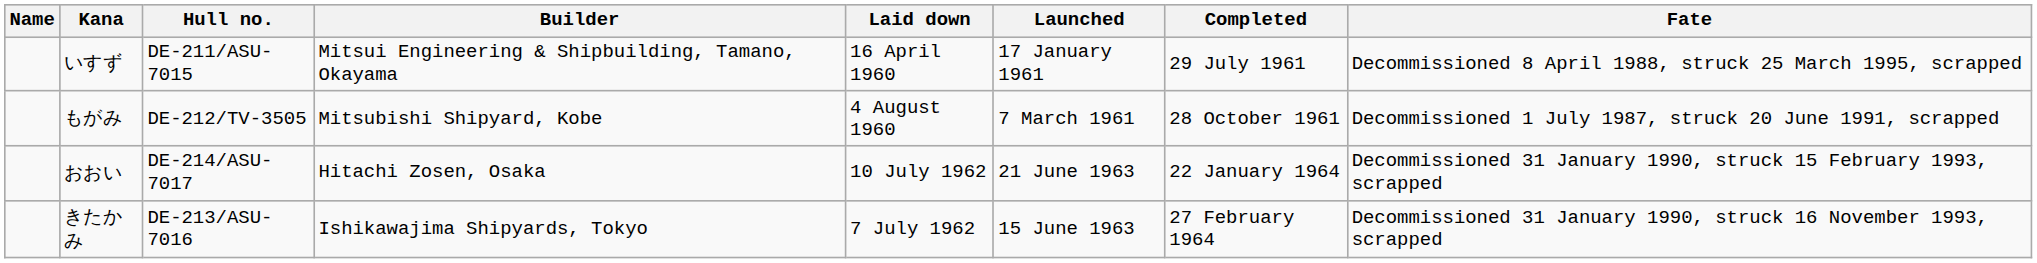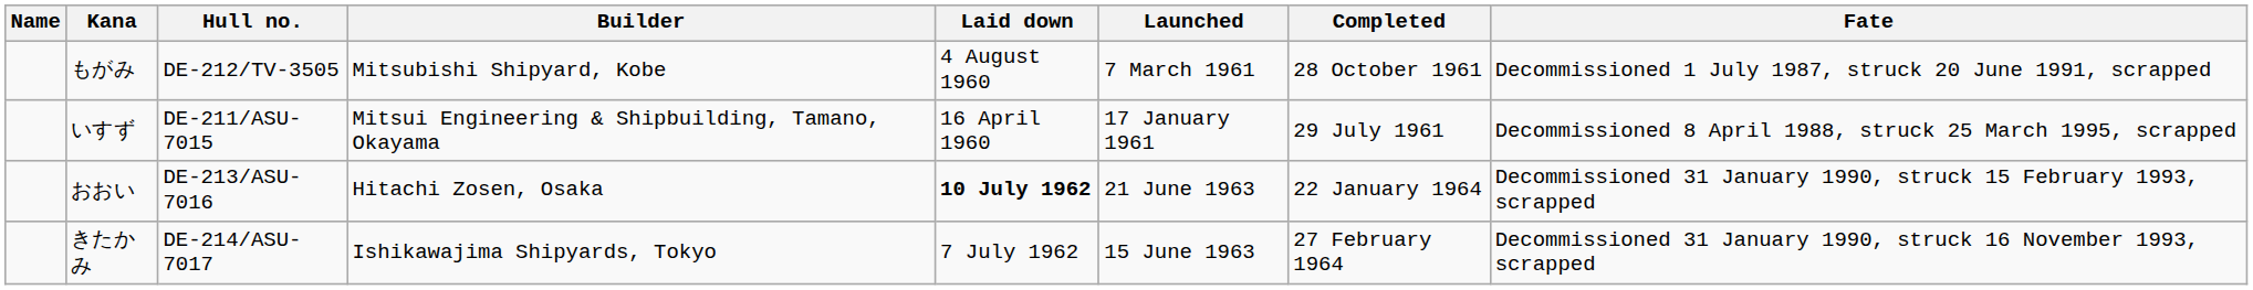rows swapped: いすず <-> もがみ
おおい | Hull no.: DE-214/ASU-7017 -> DE-213/ASU-7016
おおい | Laid down: normal -> bold
きたかみ | Hull no.: DE-213/ASU-7016 -> DE-214/ASU-7017
